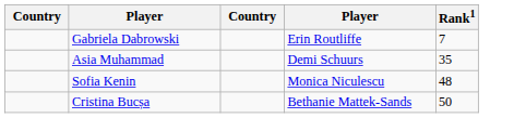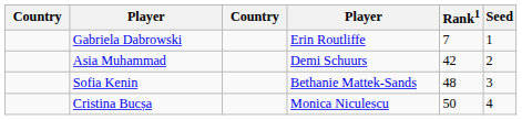+ column: Seed | 1 | 2 | 3 | 4
Asia Muhammad | Rank1: 35 -> 42
Sofia Kenin | column 4: Monica Niculescu -> Bethanie Mattek-Sands
Cristina Bucșa | column 4: Bethanie Mattek-Sands -> Monica Niculescu
